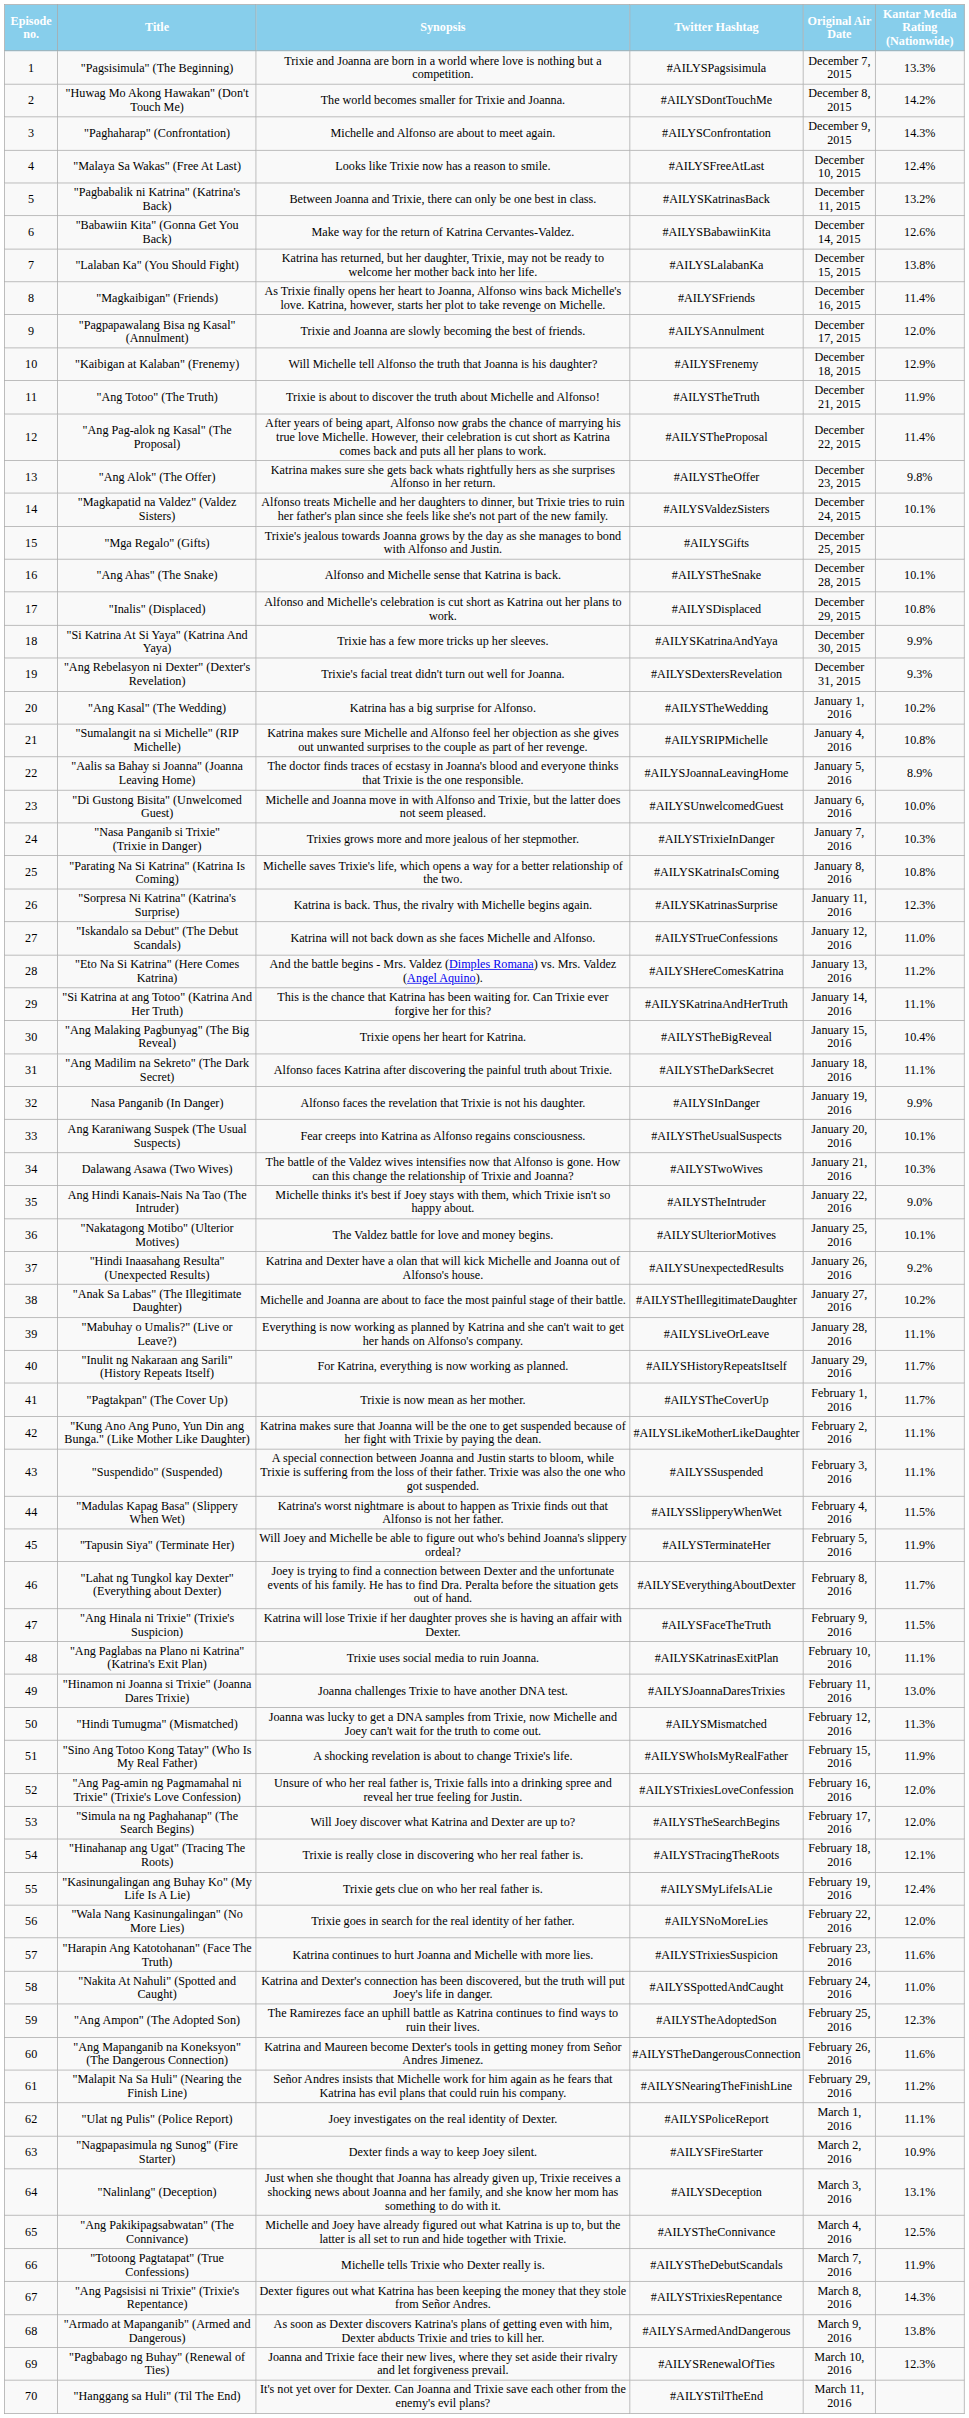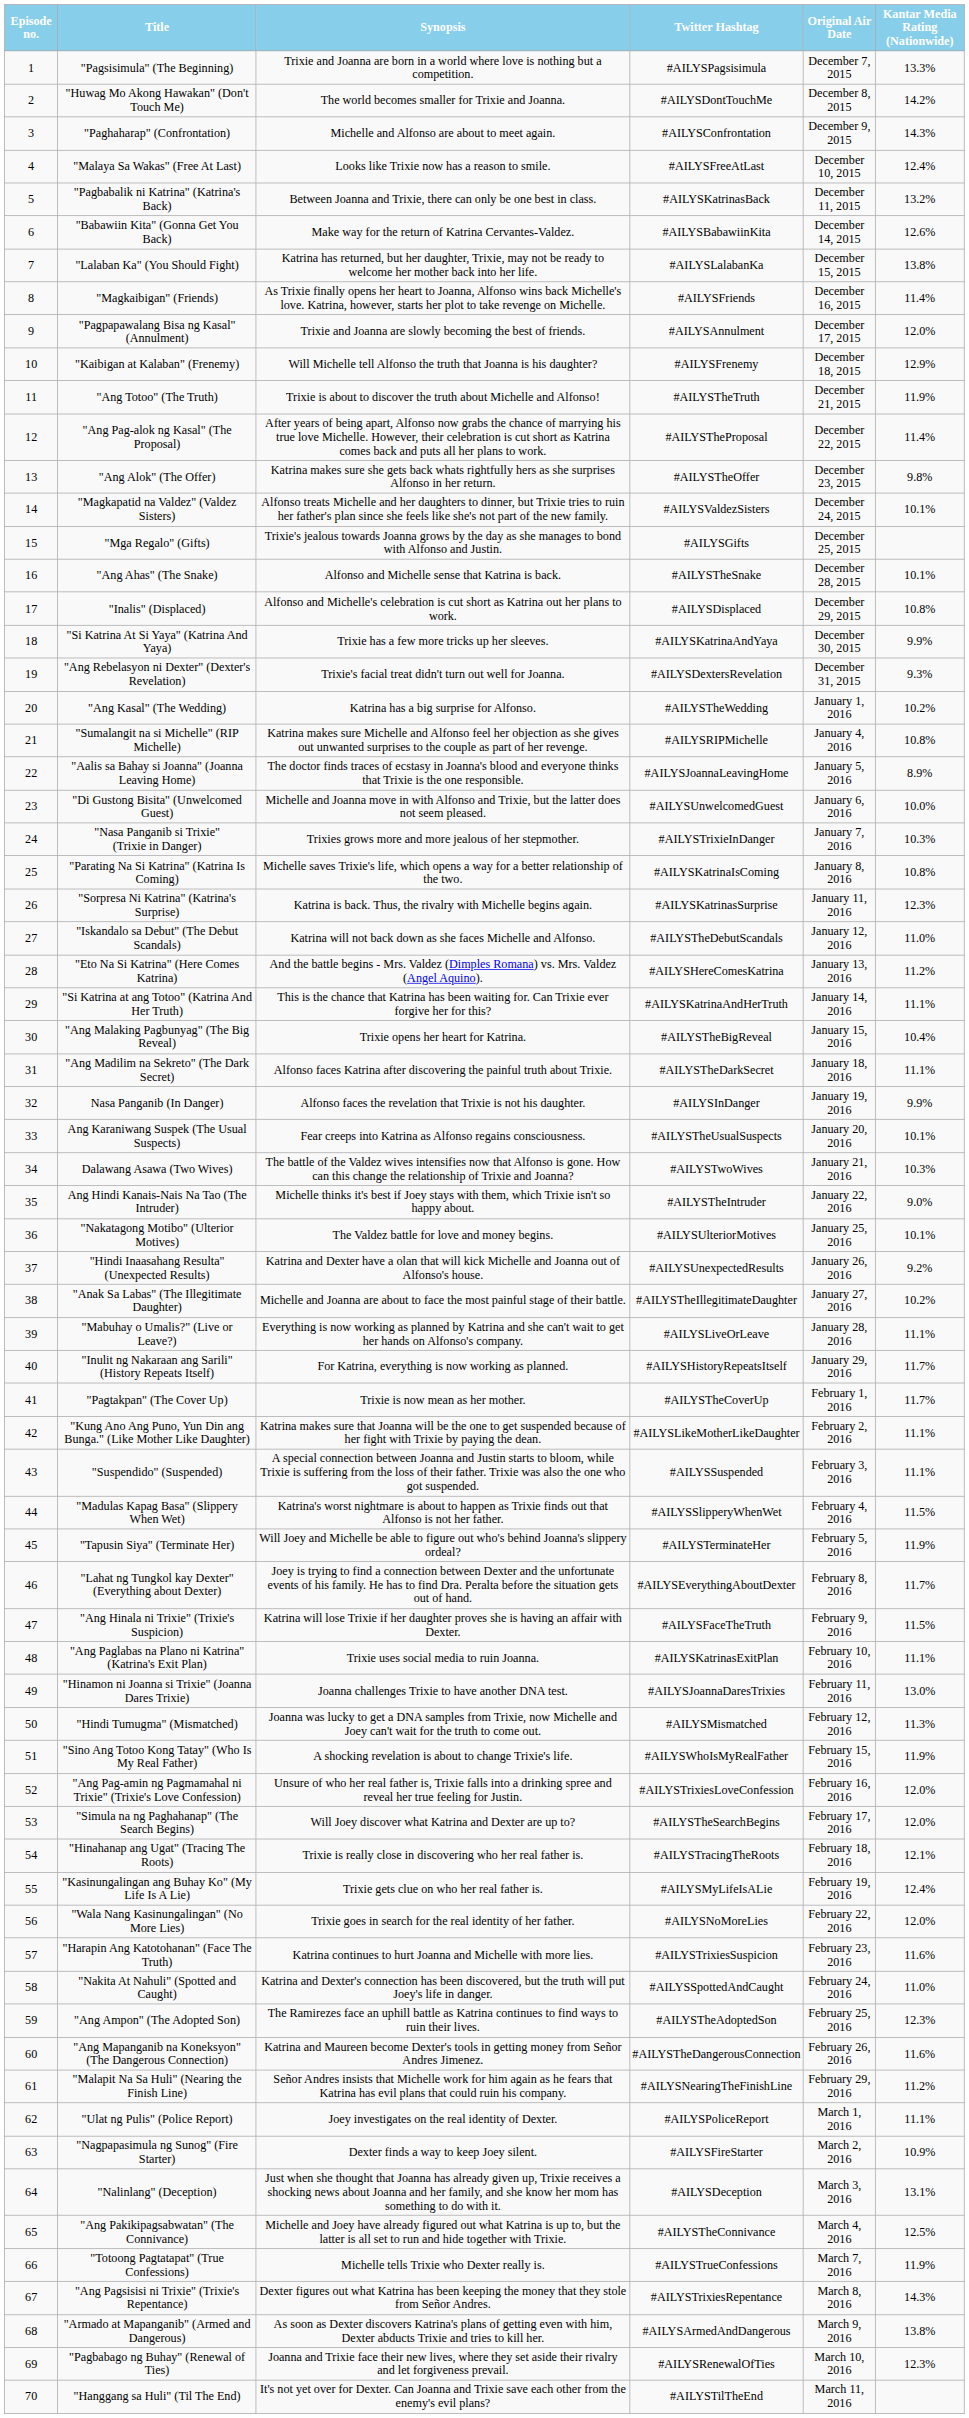"Iskandalo sa Debut" (The Debut Scandals) | Twitter Hashtag: #AILYSTrueConfessions -> #AILYSTheDebutScandals
"Totoong Pagtatapat" (True Confessions) | Twitter Hashtag: #AILYSTheDebutScandals -> #AILYSTrueConfessions
